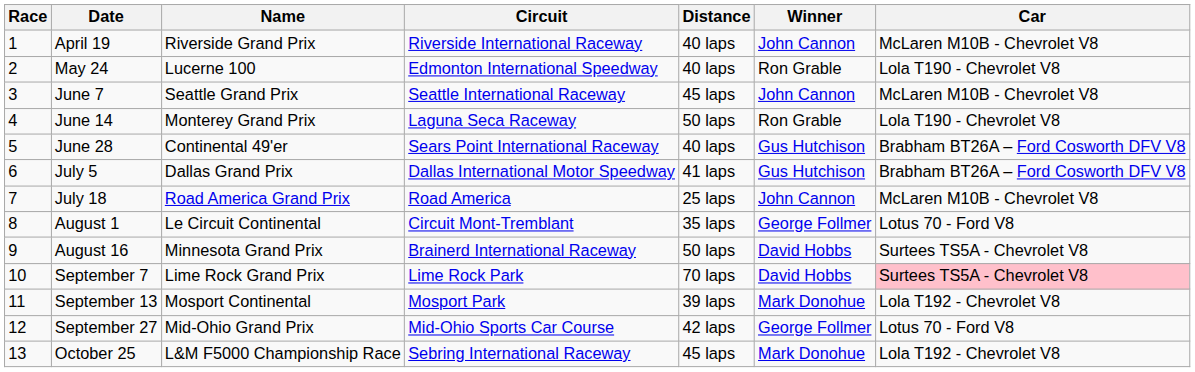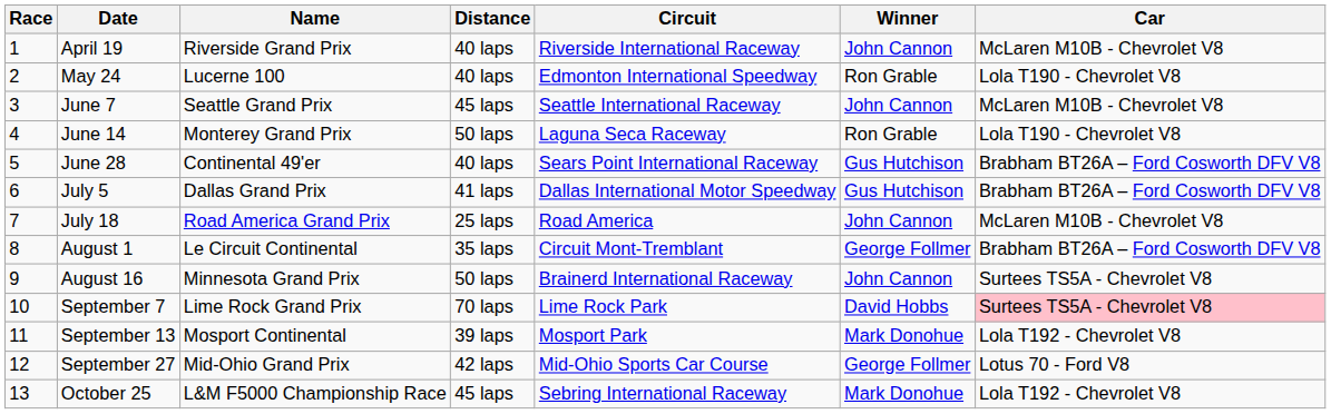columns swapped: Circuit <-> Distance
August 1 | Car: Lotus 70 - Ford V8 -> Brabham BT26A – Ford Cosworth DFV V8
August 16 | Winner: David Hobbs -> John Cannon
